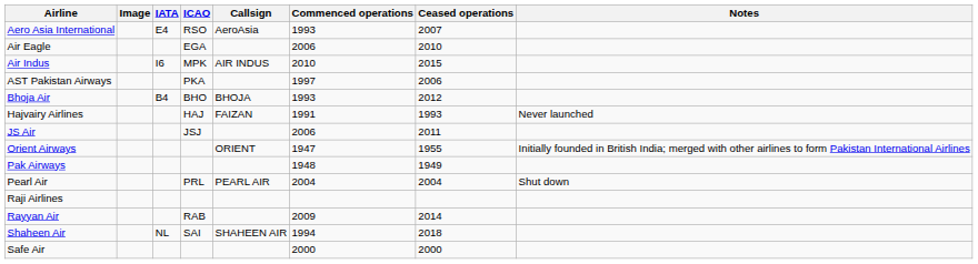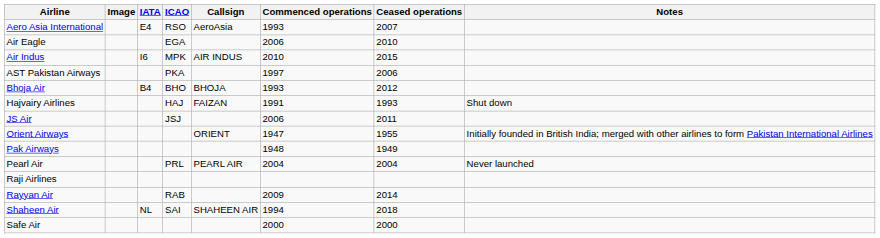Hajvairy Airlines | Notes: Never launched -> Shut down
Pearl Air | Notes: Shut down -> Never launched
